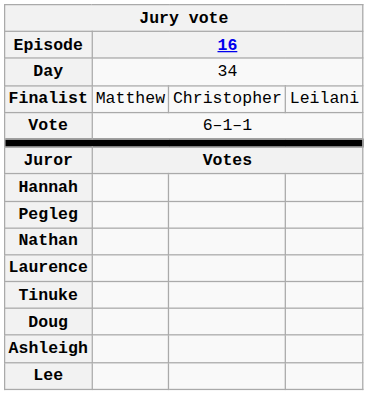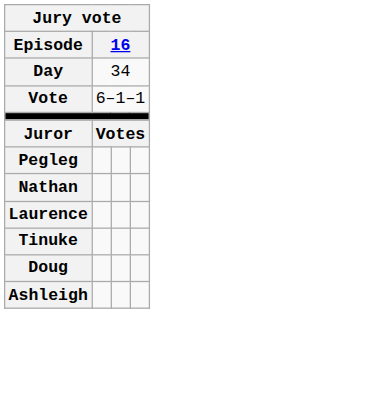- row: Finalist | Matthew | Christopher | Leilani
- row: Hannah
- row: Lee
